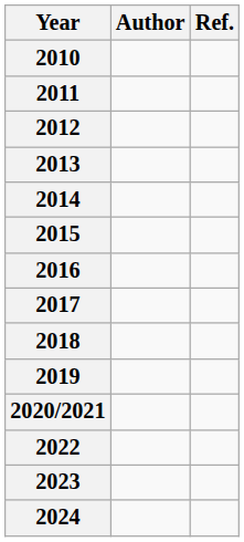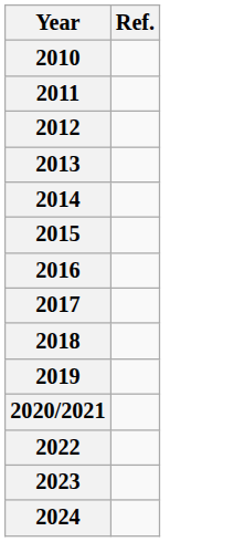- column: Author
